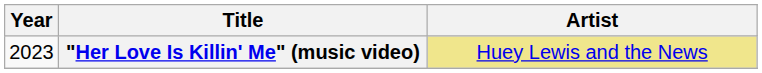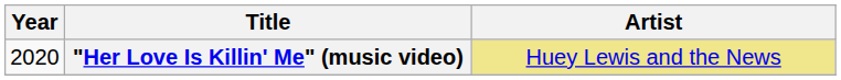"Her Love Is Killin' Me" (music video) | Year: 2023 -> 2020
